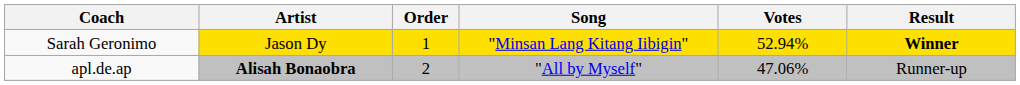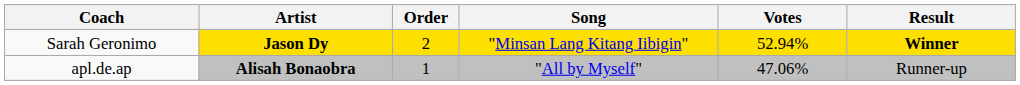Sarah Geronimo | Artist: normal -> bold
Sarah Geronimo | Order: 1 -> 2
apl.de.ap | Order: 2 -> 1
